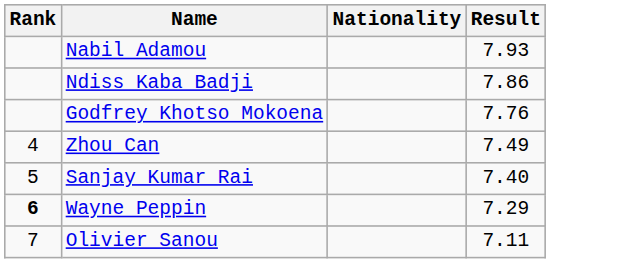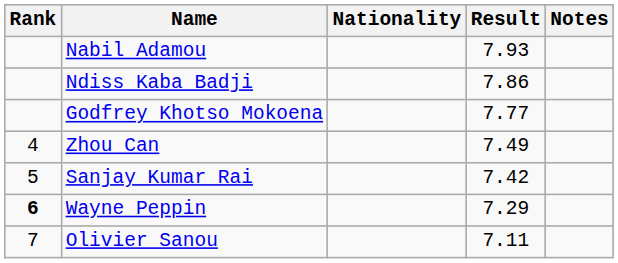+ column: Notes
Godfrey Khotso Mokoena | Result: 7.76 -> 7.77
Sanjay Kumar Rai | Result: 7.40 -> 7.42
